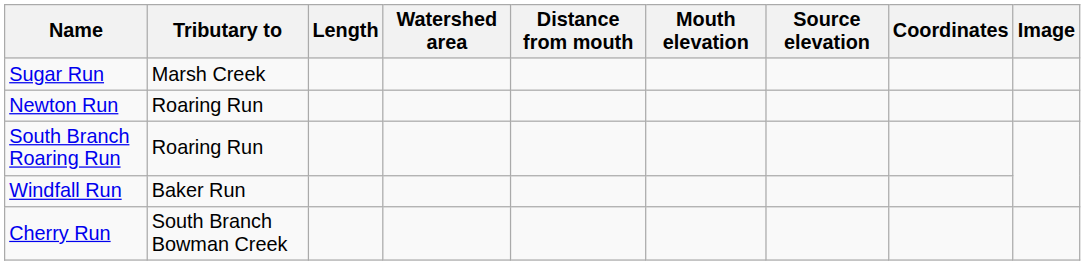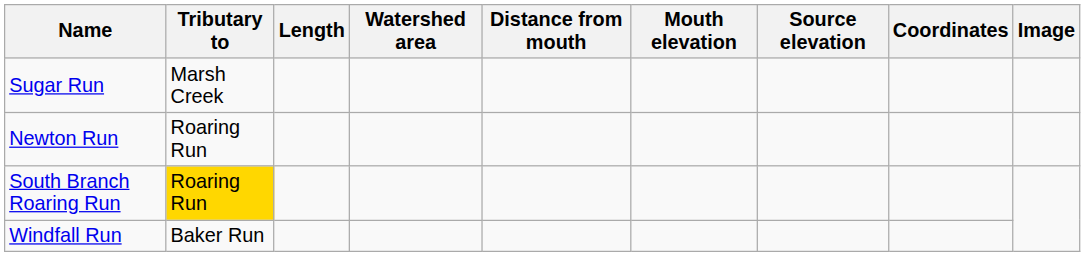South Branch Roaring Run | Tributary to: no background -> gold background
- row: Cherry Run | South Branch Bowman Creek
